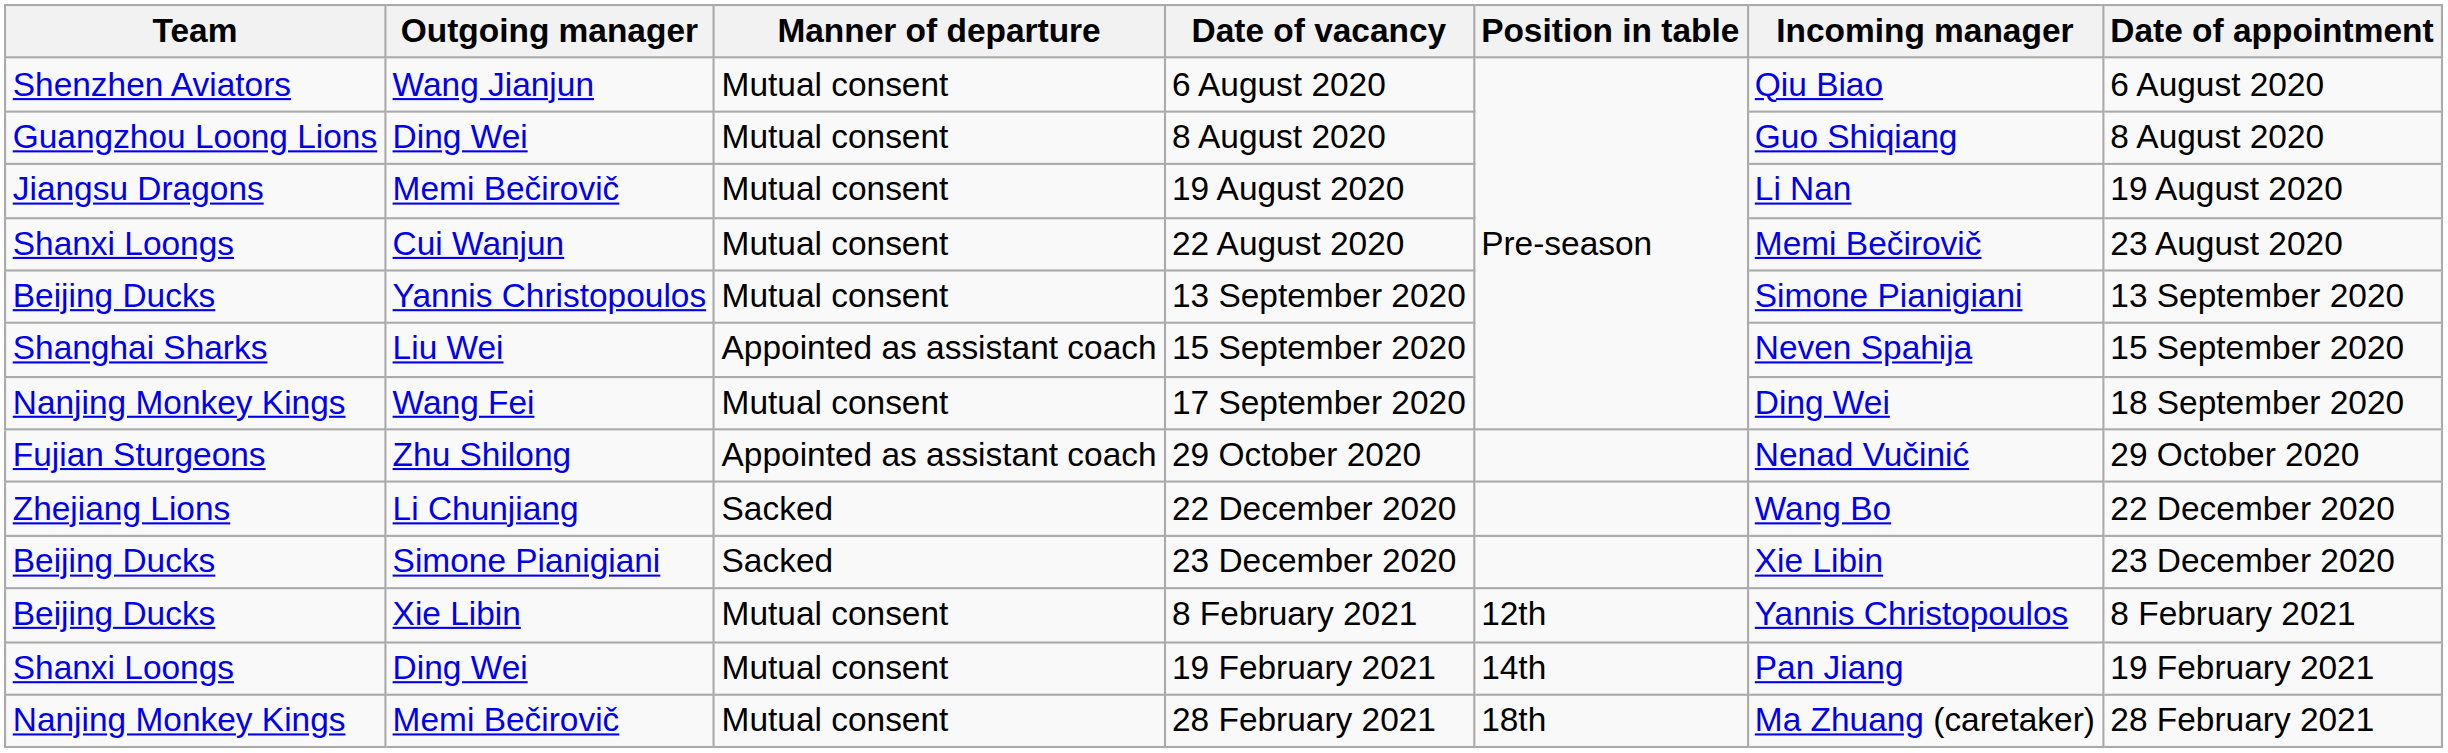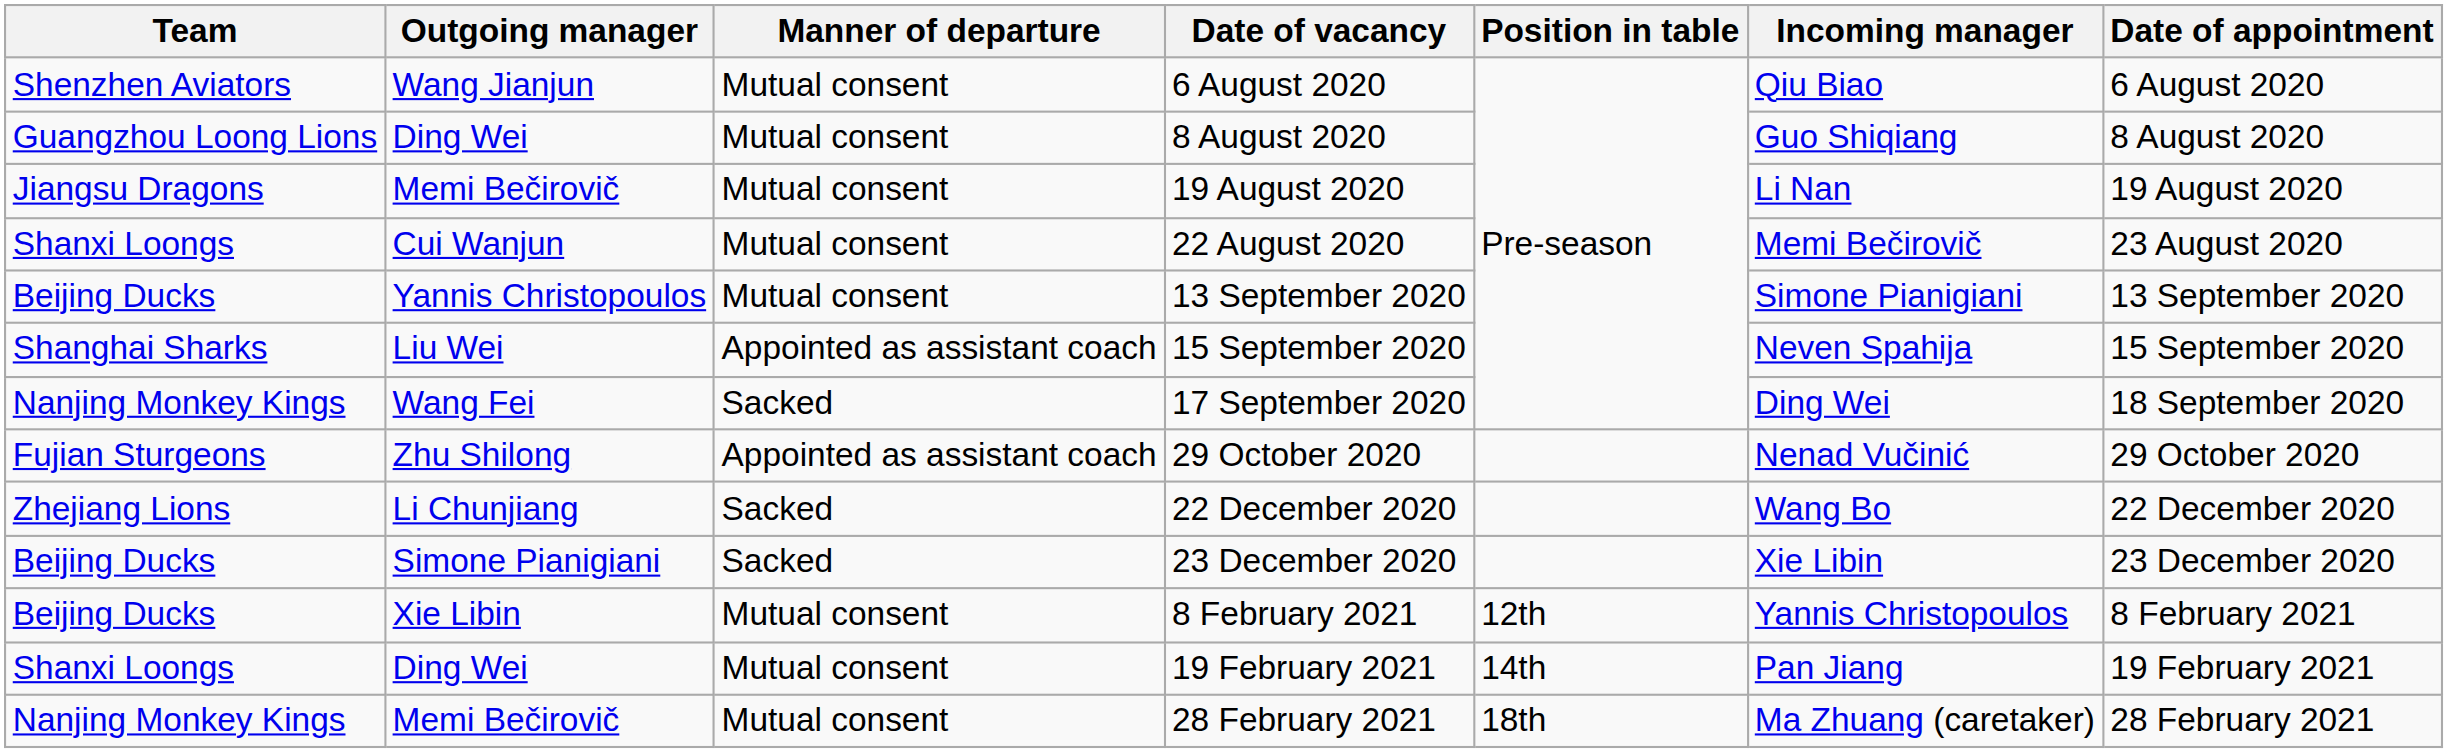17 September 2020 | Manner of departure: Mutual consent -> Sacked
